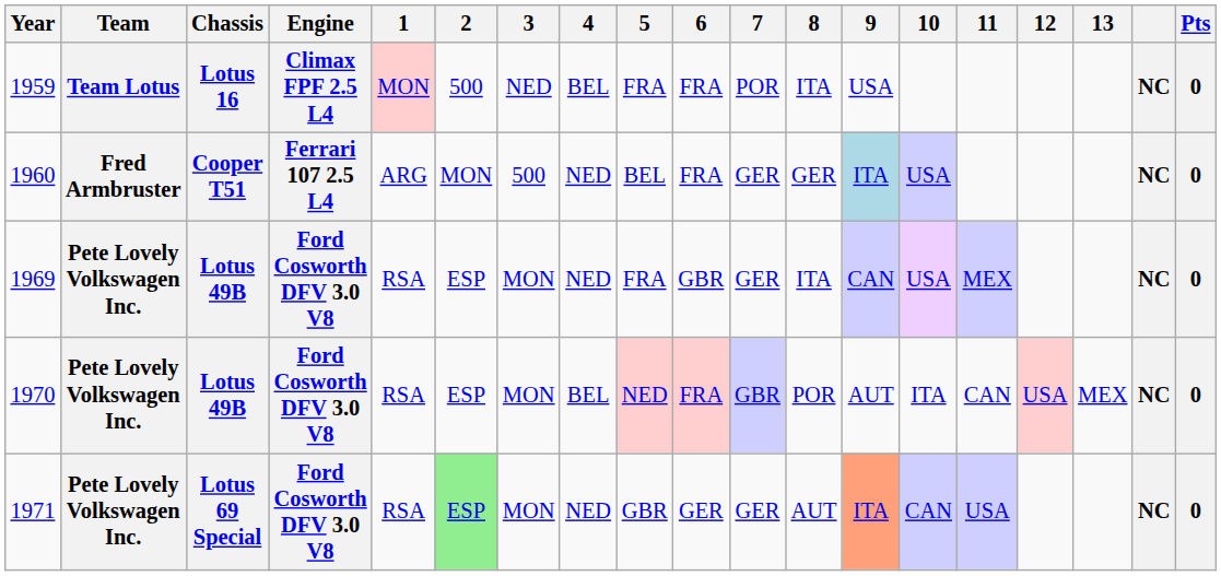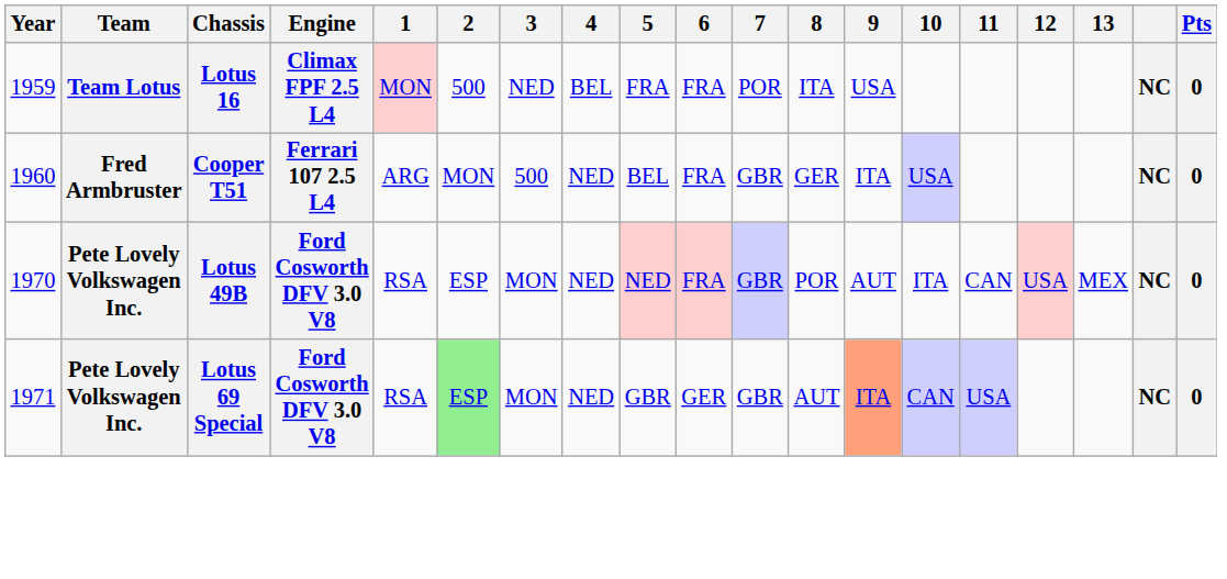1960 | 7: GER -> GBR
1960 | 9: lightblue background -> no background
- row: 1969 | Pete Lovely Volkswagen Inc. | Lotus 49B | Ford Cosworth DFV 3.0 V8 | RSA | ESP | MON | NED | FRA | GBR | GER | ITA | CAN | USA | MEX | NC | 0
1970 | 4: BEL -> NED
1971 | 7: GER -> GBR
